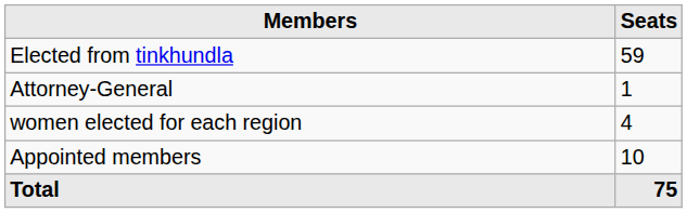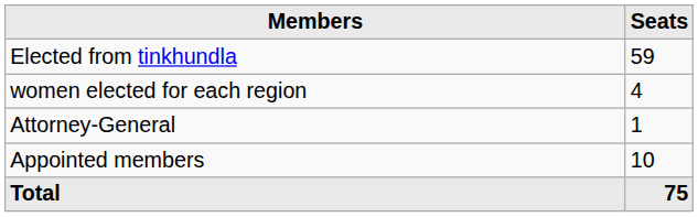rows swapped: Attorney-General <-> women elected for each region
